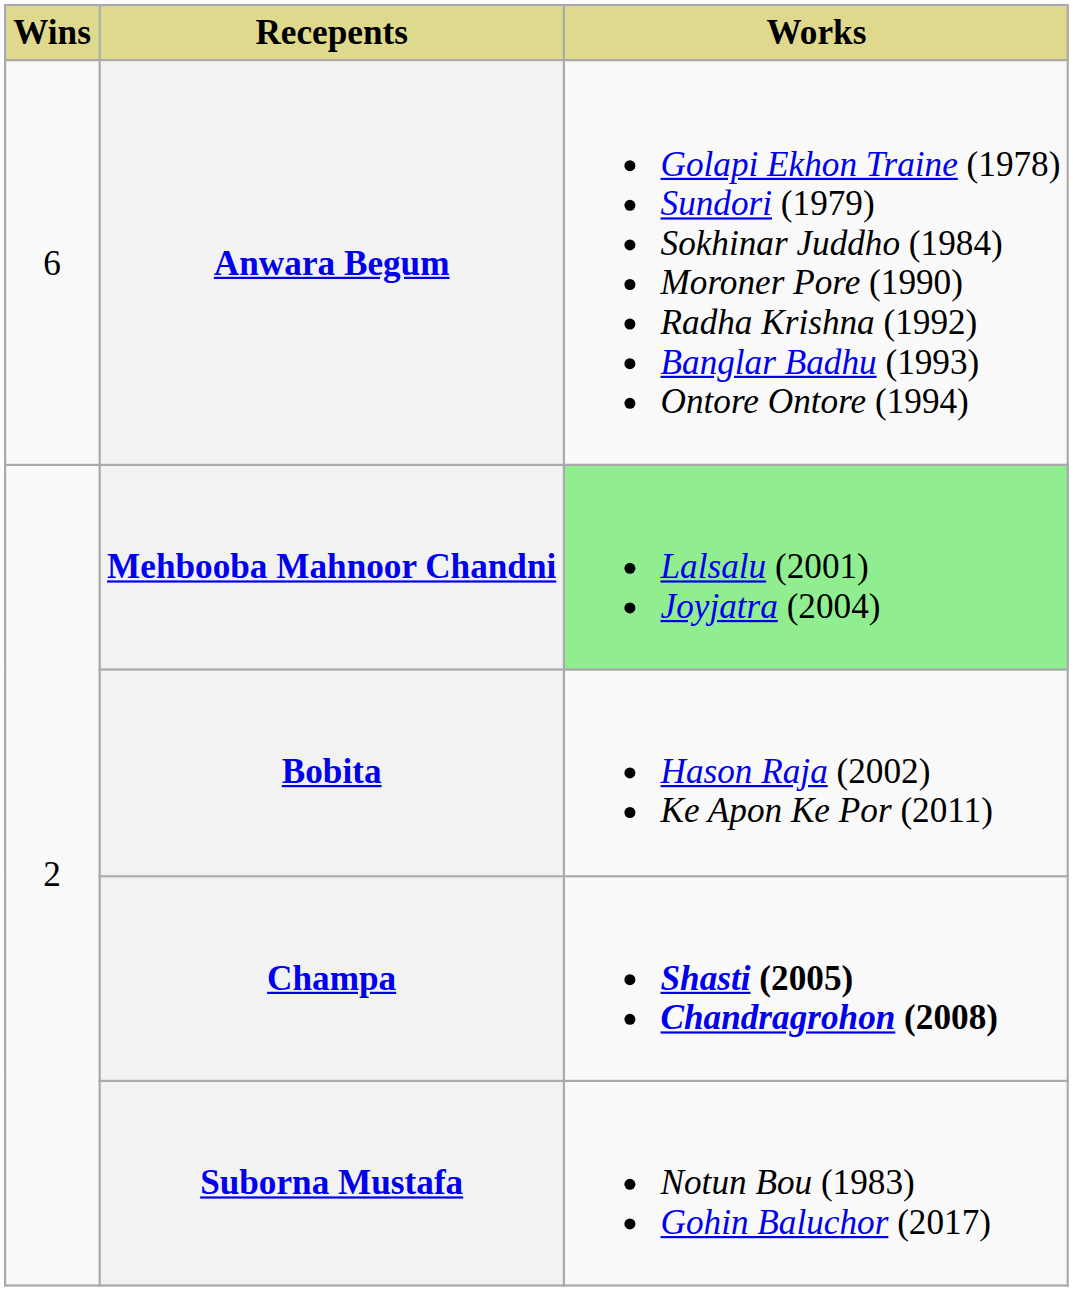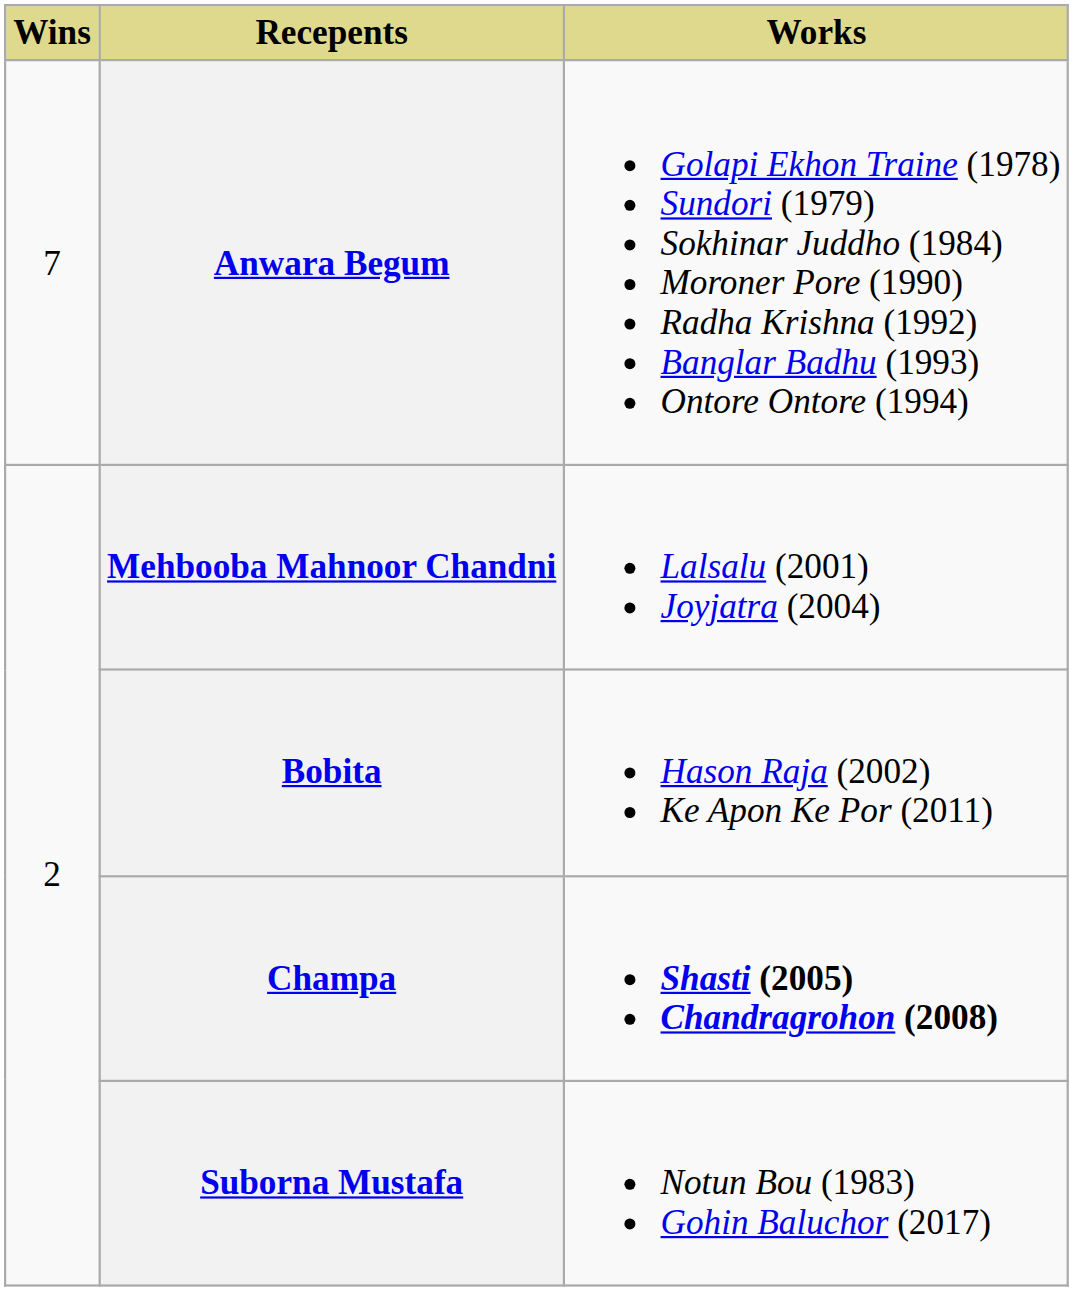Anwara Begum | Wins: 6 -> 7
Mehbooba Mahnoor Chandni | Works: lightgreen background -> no background
